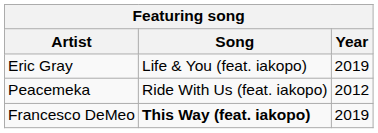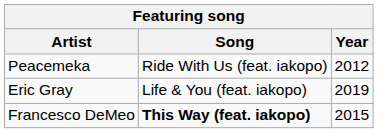rows swapped: Peacemeka <-> Eric Gray
Francesco DeMeo | Year: 2019 -> 2015
